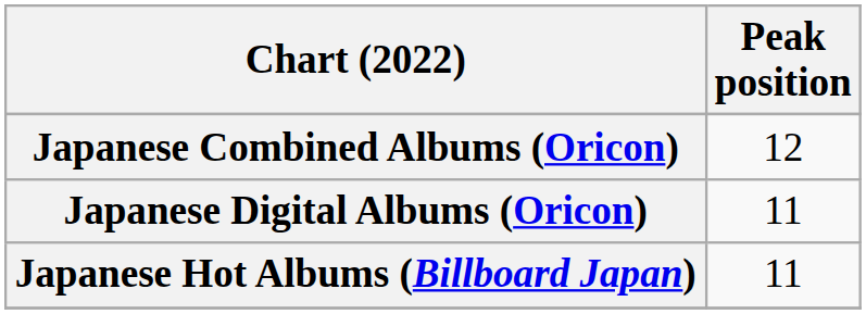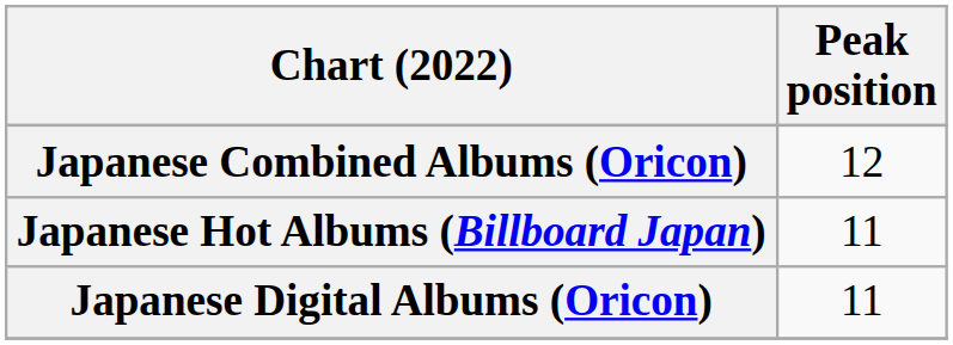rows swapped: Japanese Digital Albums (Oricon) <-> Japanese Hot Albums (Billboard Japan)
